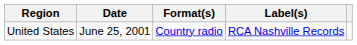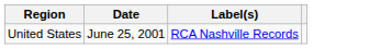- column: Format(s) | Country radio
